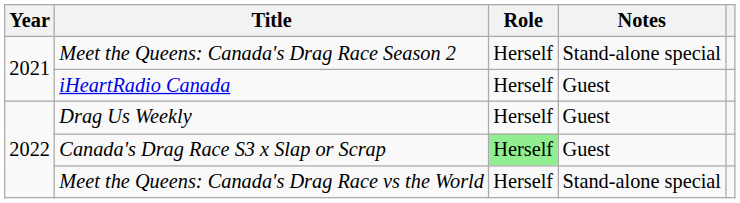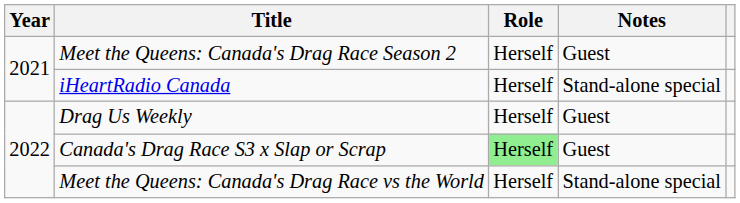Meet the Queens: Canada's Drag Race Season 2 | Notes: Stand-alone special -> Guest
iHeartRadio Canada | Notes: Guest -> Stand-alone special
